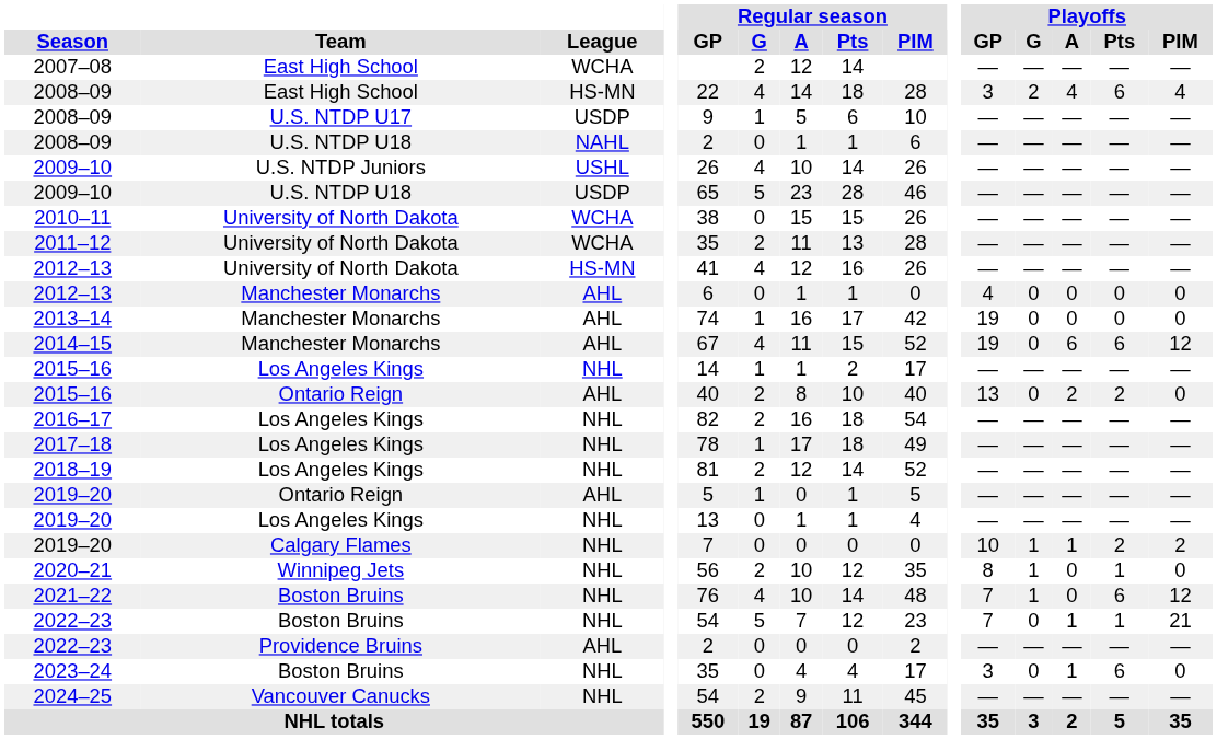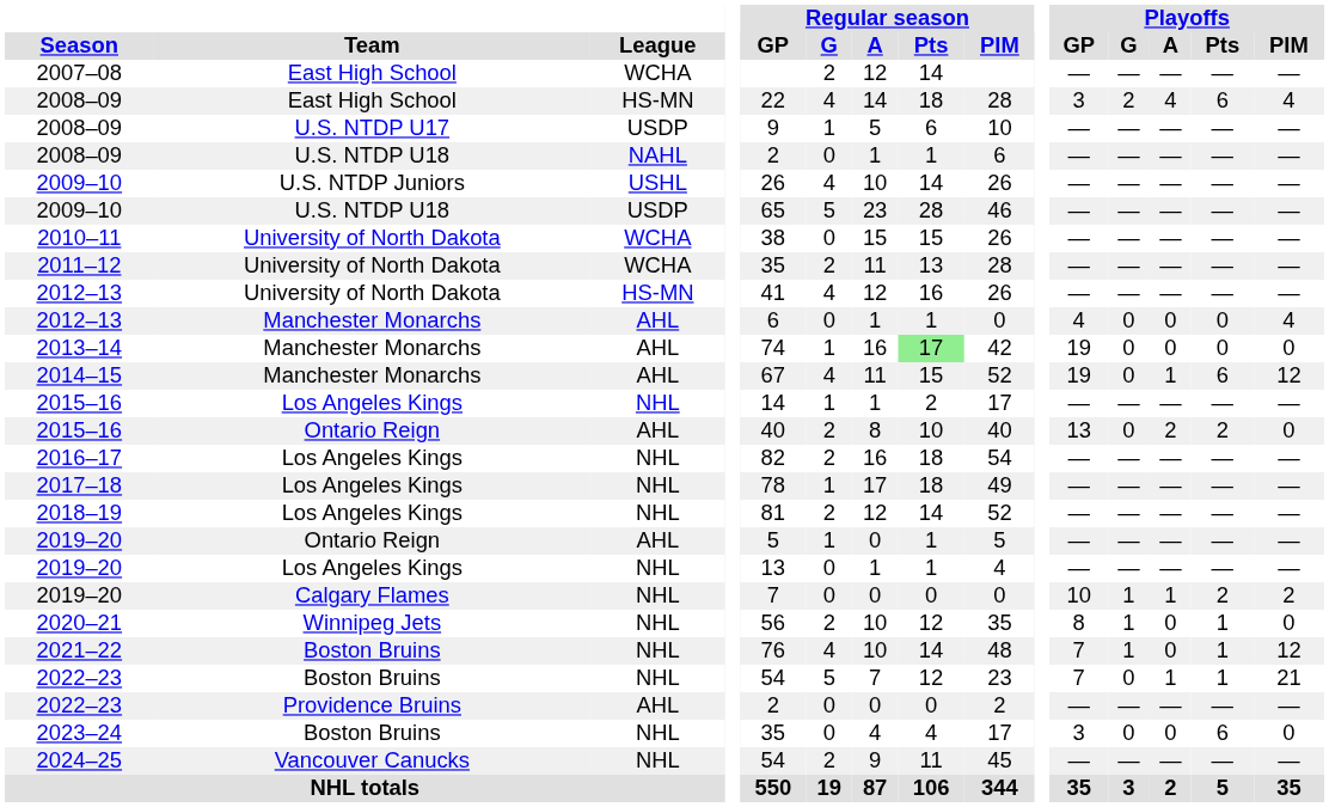2012–13 / Manchester Monarchs | Playoffs / PIM: 0 -> 4
2013–14 | Regular season / Pts: no background -> lightgreen background
2014–15 | Playoffs / A: 6 -> 1
2021–22 | Playoffs / Pts: 6 -> 1
2023–24 | Playoffs / A: 1 -> 0
